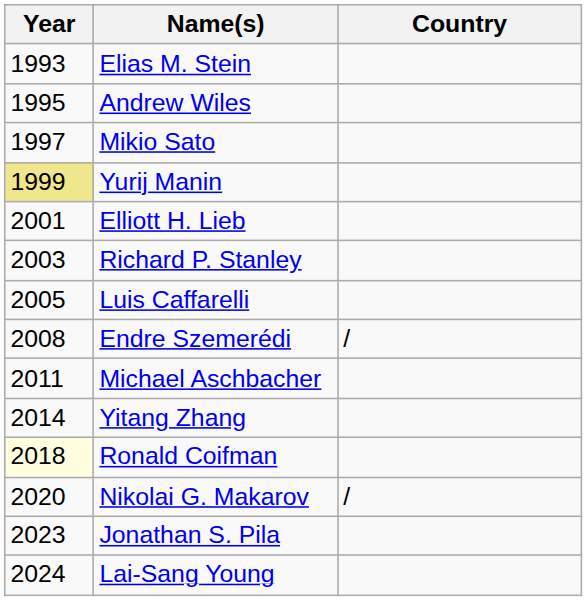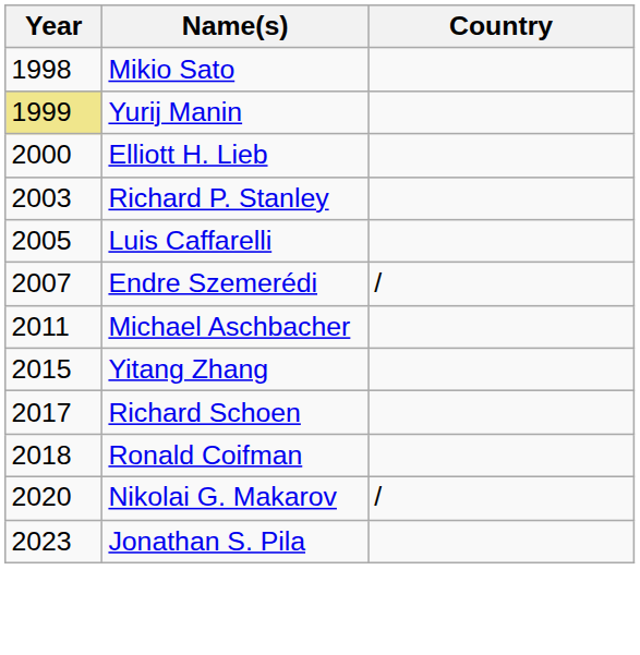- row: 1993 | Elias M. Stein
- row: 1995 | Andrew Wiles
Mikio Sato | Year: 1997 -> 1998
Elliott H. Lieb | Year: 2001 -> 2000
Endre Szemerédi | Year: 2008 -> 2007
Yitang Zhang | Year: 2014 -> 2015
+ row: 2017 | Richard Schoen
Ronald Coifman | Year: lightyellow background -> no background
- row: 2024 | Lai-Sang Young
